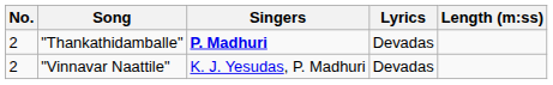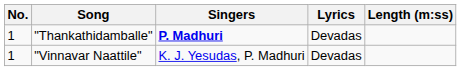"Thankathidamballe" | No.: 2 -> 1
"Vinnavar Naattile" | No.: 2 -> 1
